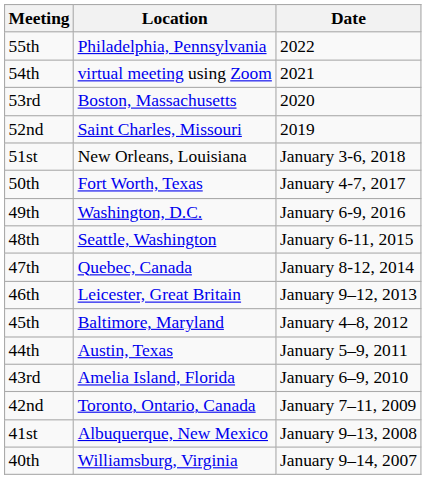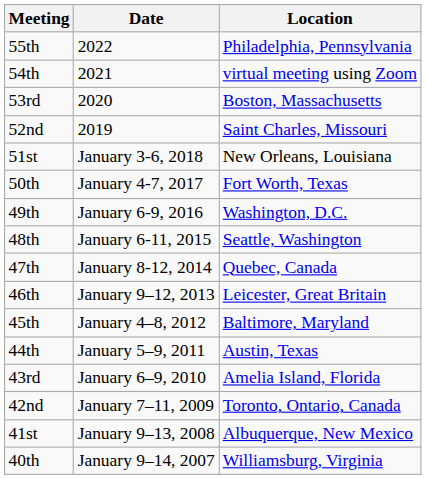columns swapped: Location <-> Date
